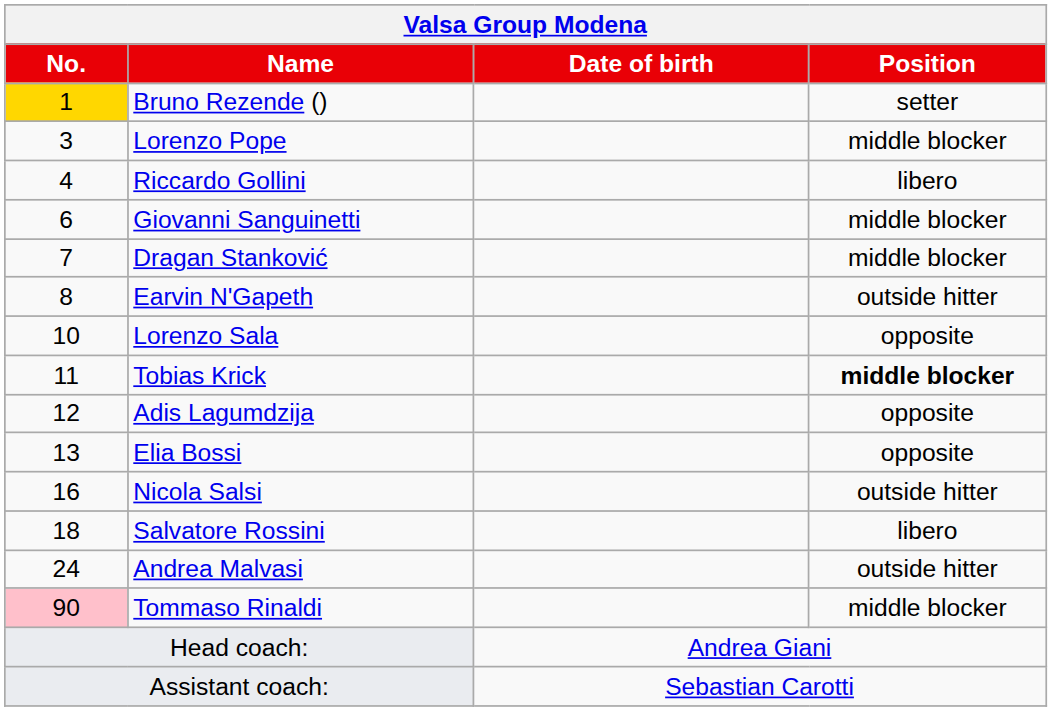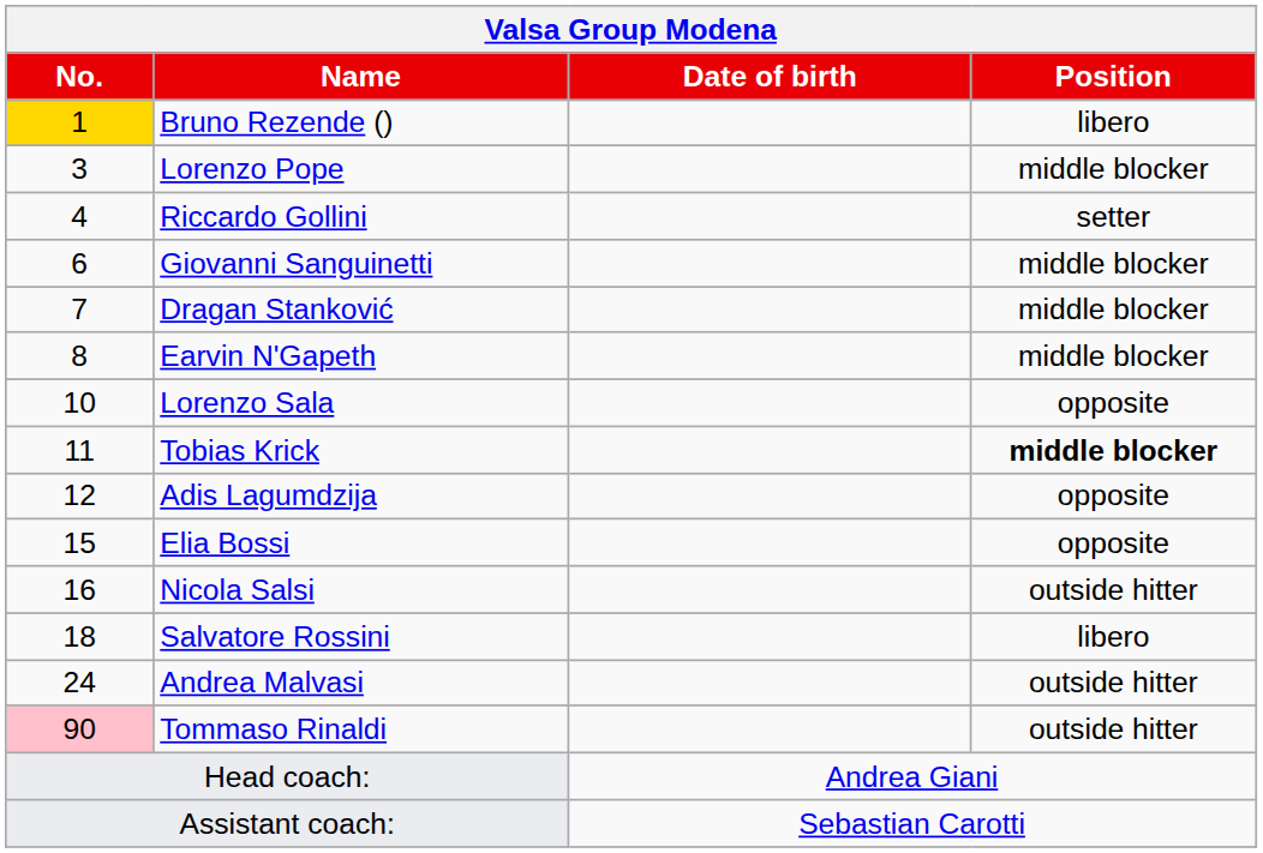Bruno Rezende () | Position: setter -> libero
Riccardo Gollini | Position: libero -> setter
Earvin N'Gapeth | Position: outside hitter -> middle blocker
Elia Bossi | No.: 13 -> 15
Tommaso Rinaldi | Position: middle blocker -> outside hitter
